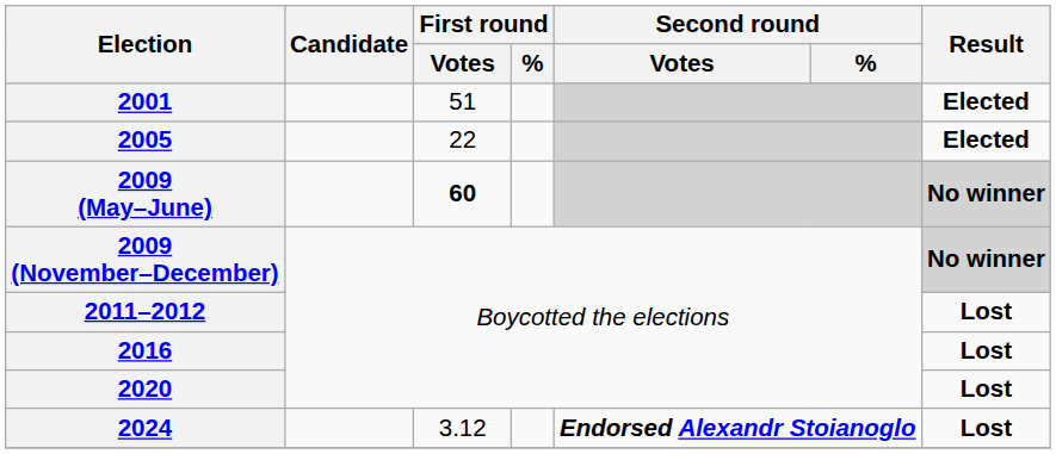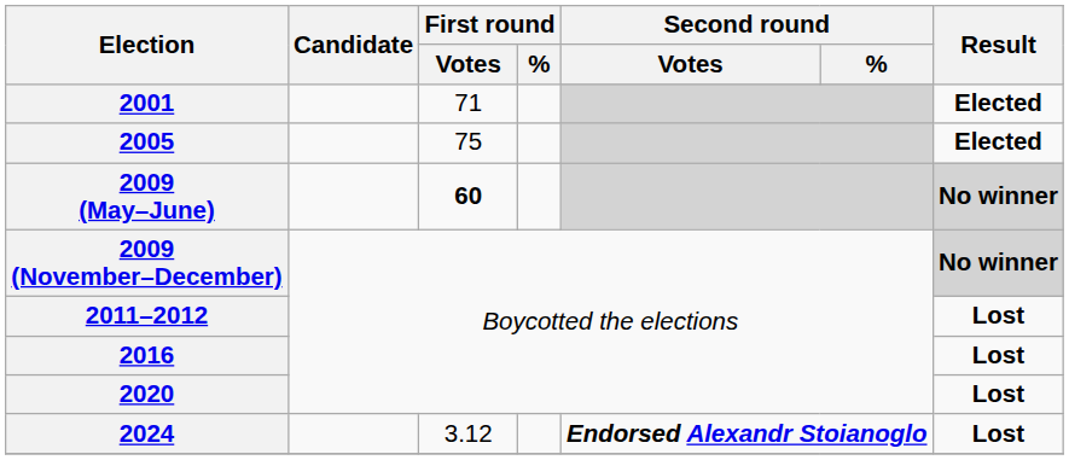2001 | First round / Votes: 51 -> 71
2005 | First round / Votes: 22 -> 75
